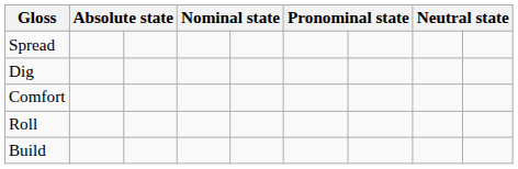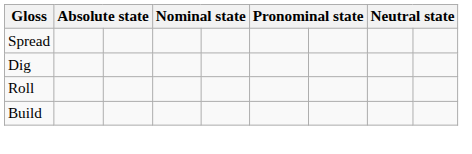- row: Comfort
